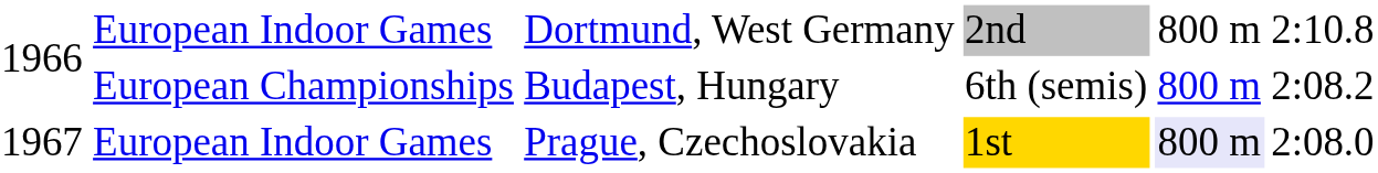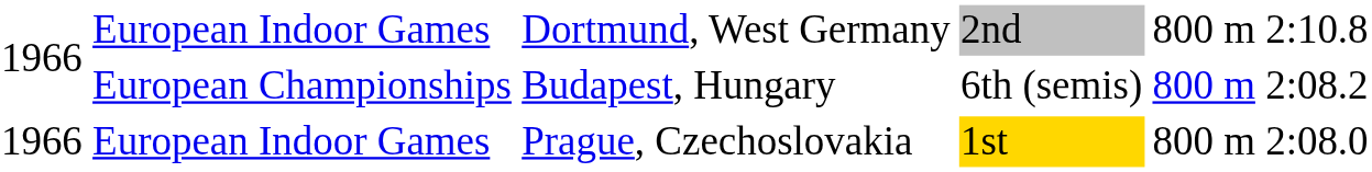European Indoor Games / Prague, Czechoslovakia | column 1: 1967 -> 1966
European Indoor Games / Prague, Czechoslovakia | column 5: lavender background -> no background
